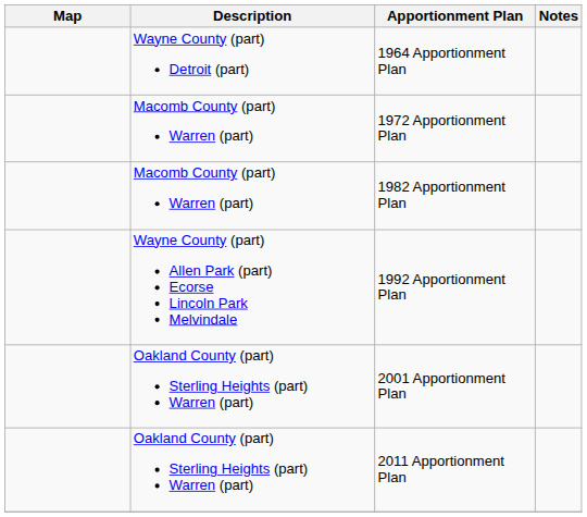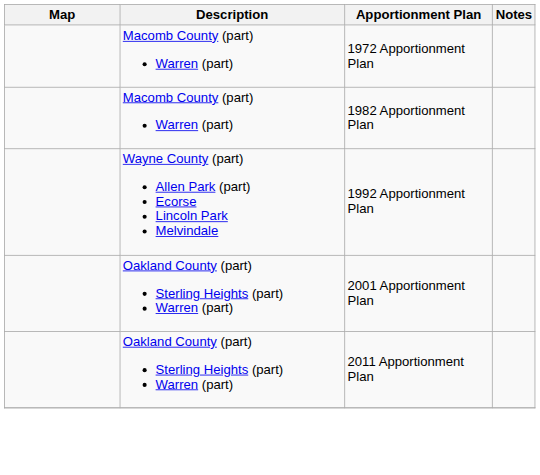- row: Wayne County (part) Detroit (part) | 1964 Apportionment Plan
